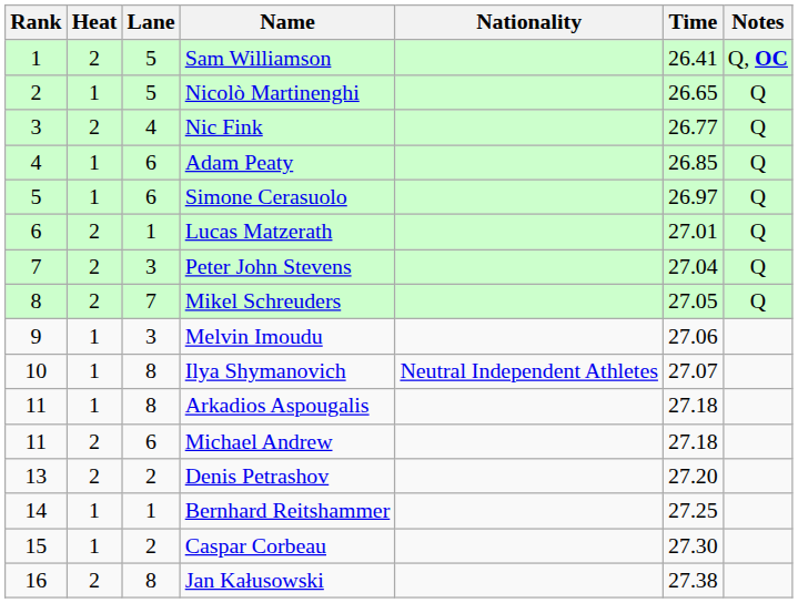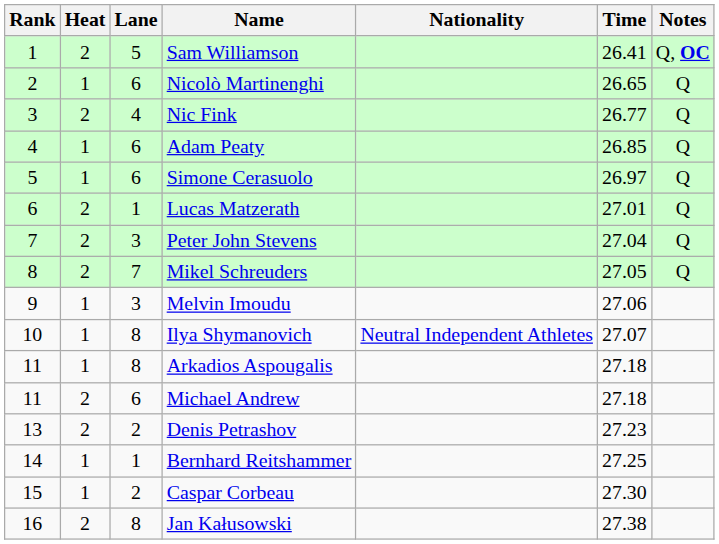Nicolò Martinenghi | Lane: 5 -> 6
Denis Petrashov | Time: 27.20 -> 27.23
